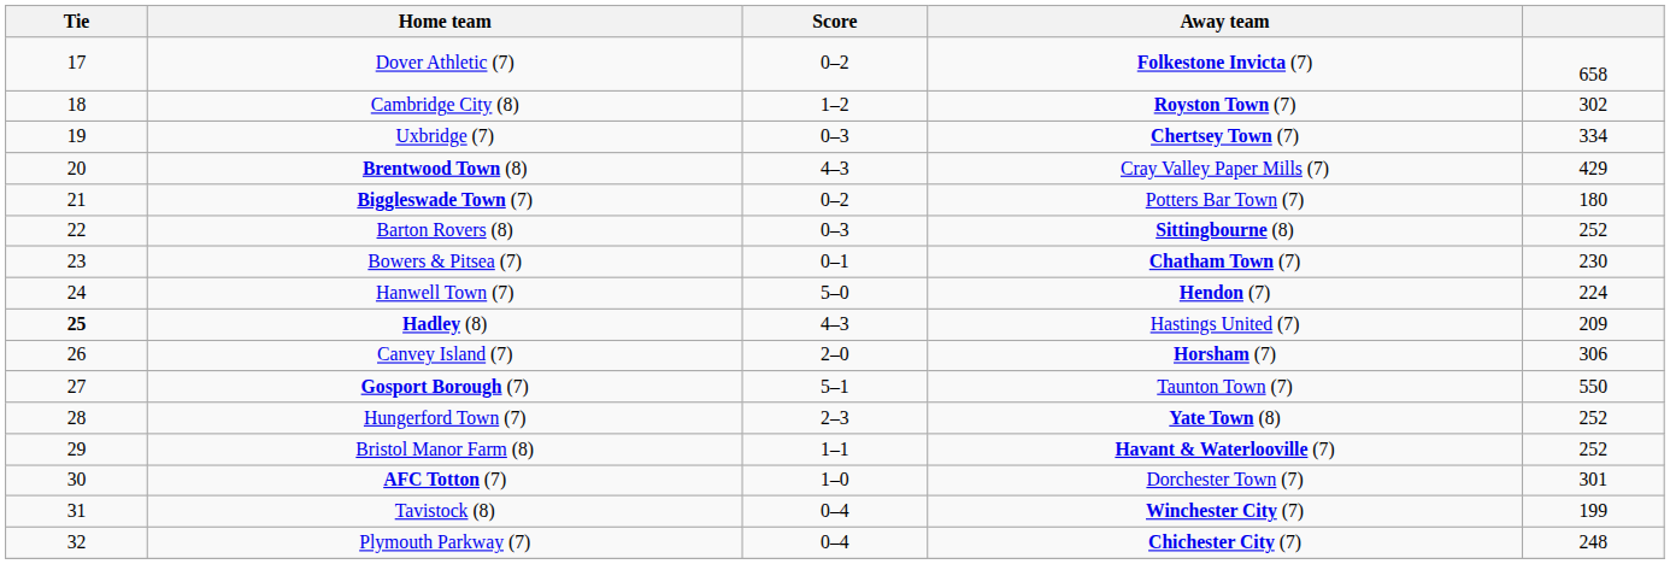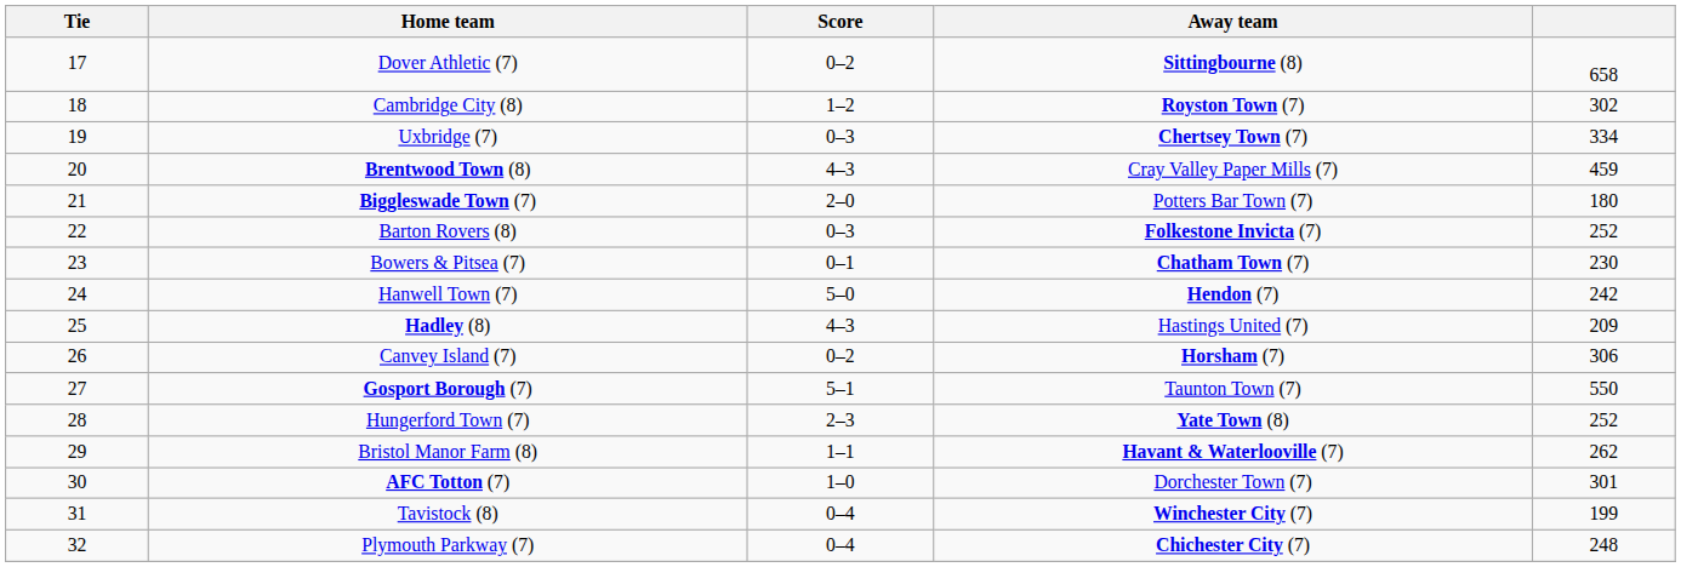Dover Athletic (7) | Away team: Folkestone Invicta (7) -> Sittingbourne (8)
Brentwood Town (8) | column 5: 429 -> 459
Biggleswade Town (7) | Score: 0–2 -> 2–0
Barton Rovers (8) | Away team: Sittingbourne (8) -> Folkestone Invicta (7)
Hanwell Town (7) | column 5: 224 -> 242
Hadley (8) | Tie: bold -> normal
Canvey Island (7) | Score: 2–0 -> 0–2
Bristol Manor Farm (8) | column 5: 252 -> 262
